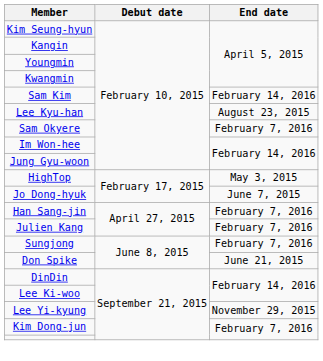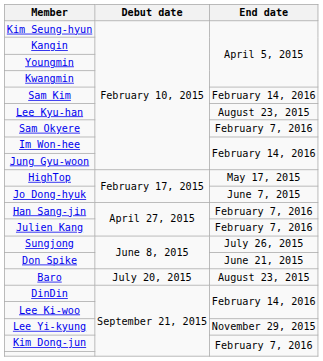HighTop | End date: May 3, 2015 -> May 17, 2015
Sungjong | End date: February 7, 2016 -> July 26, 2015
+ row: Baro | July 20, 2015 | August 23, 2015
